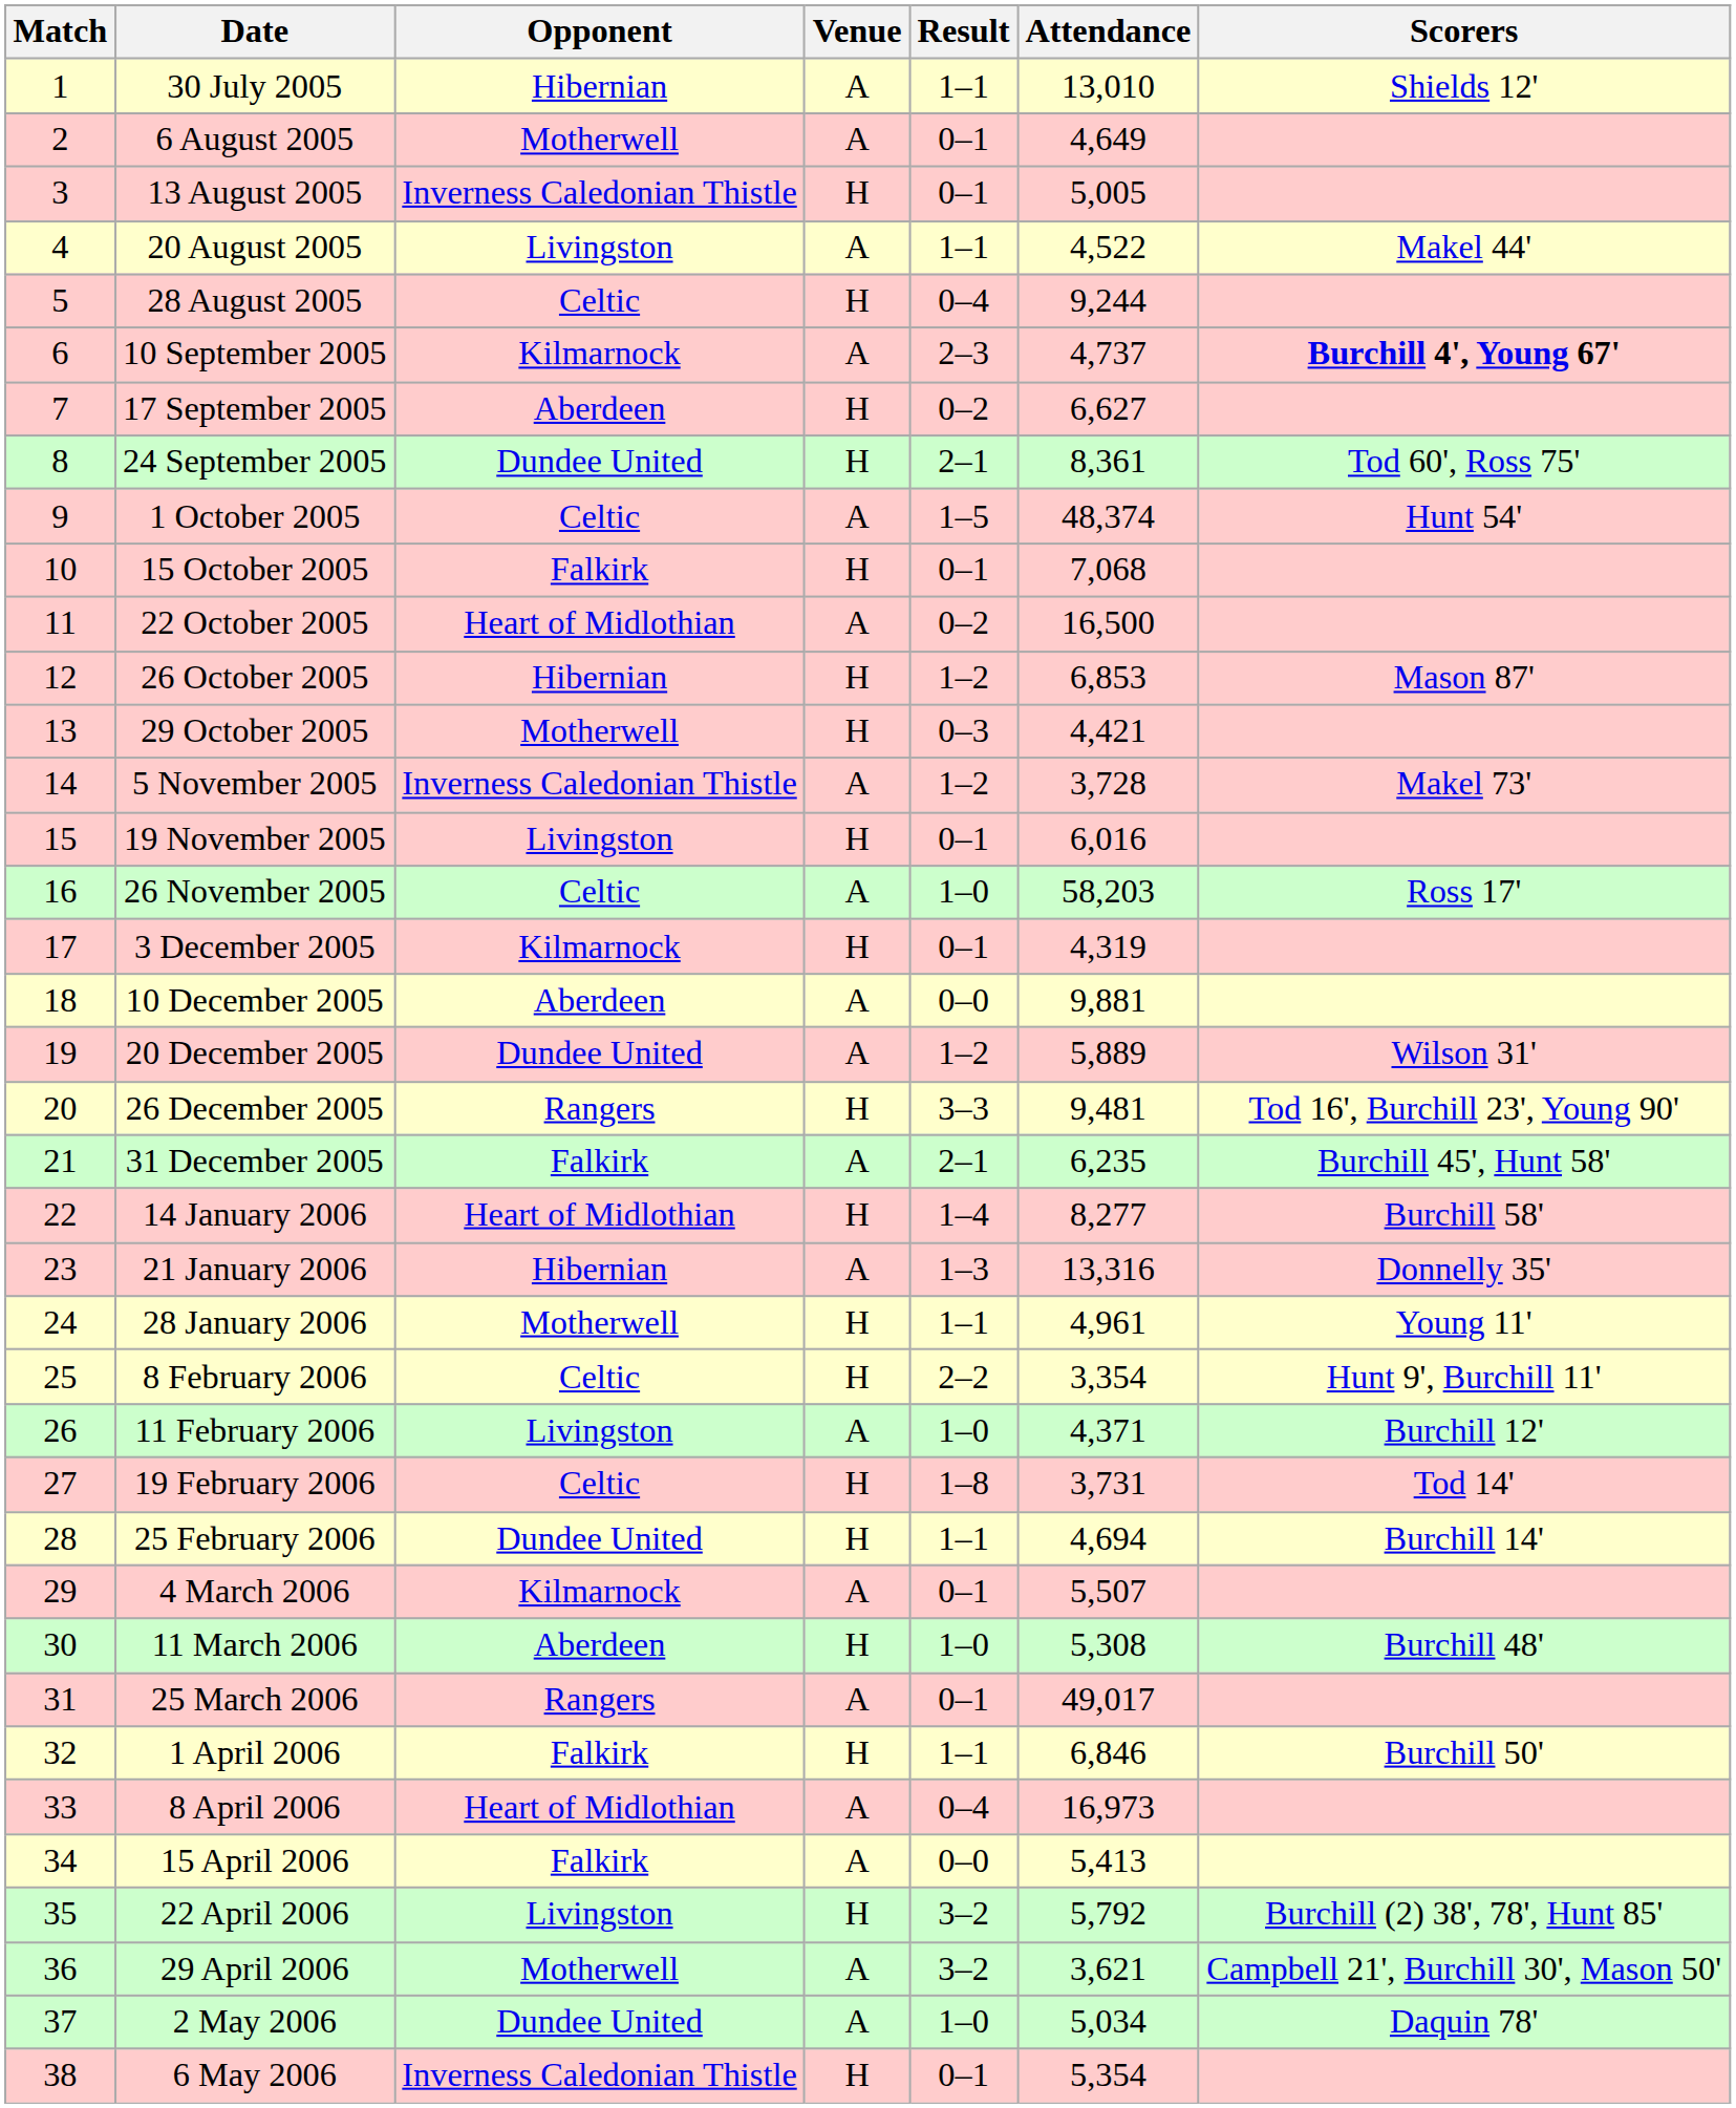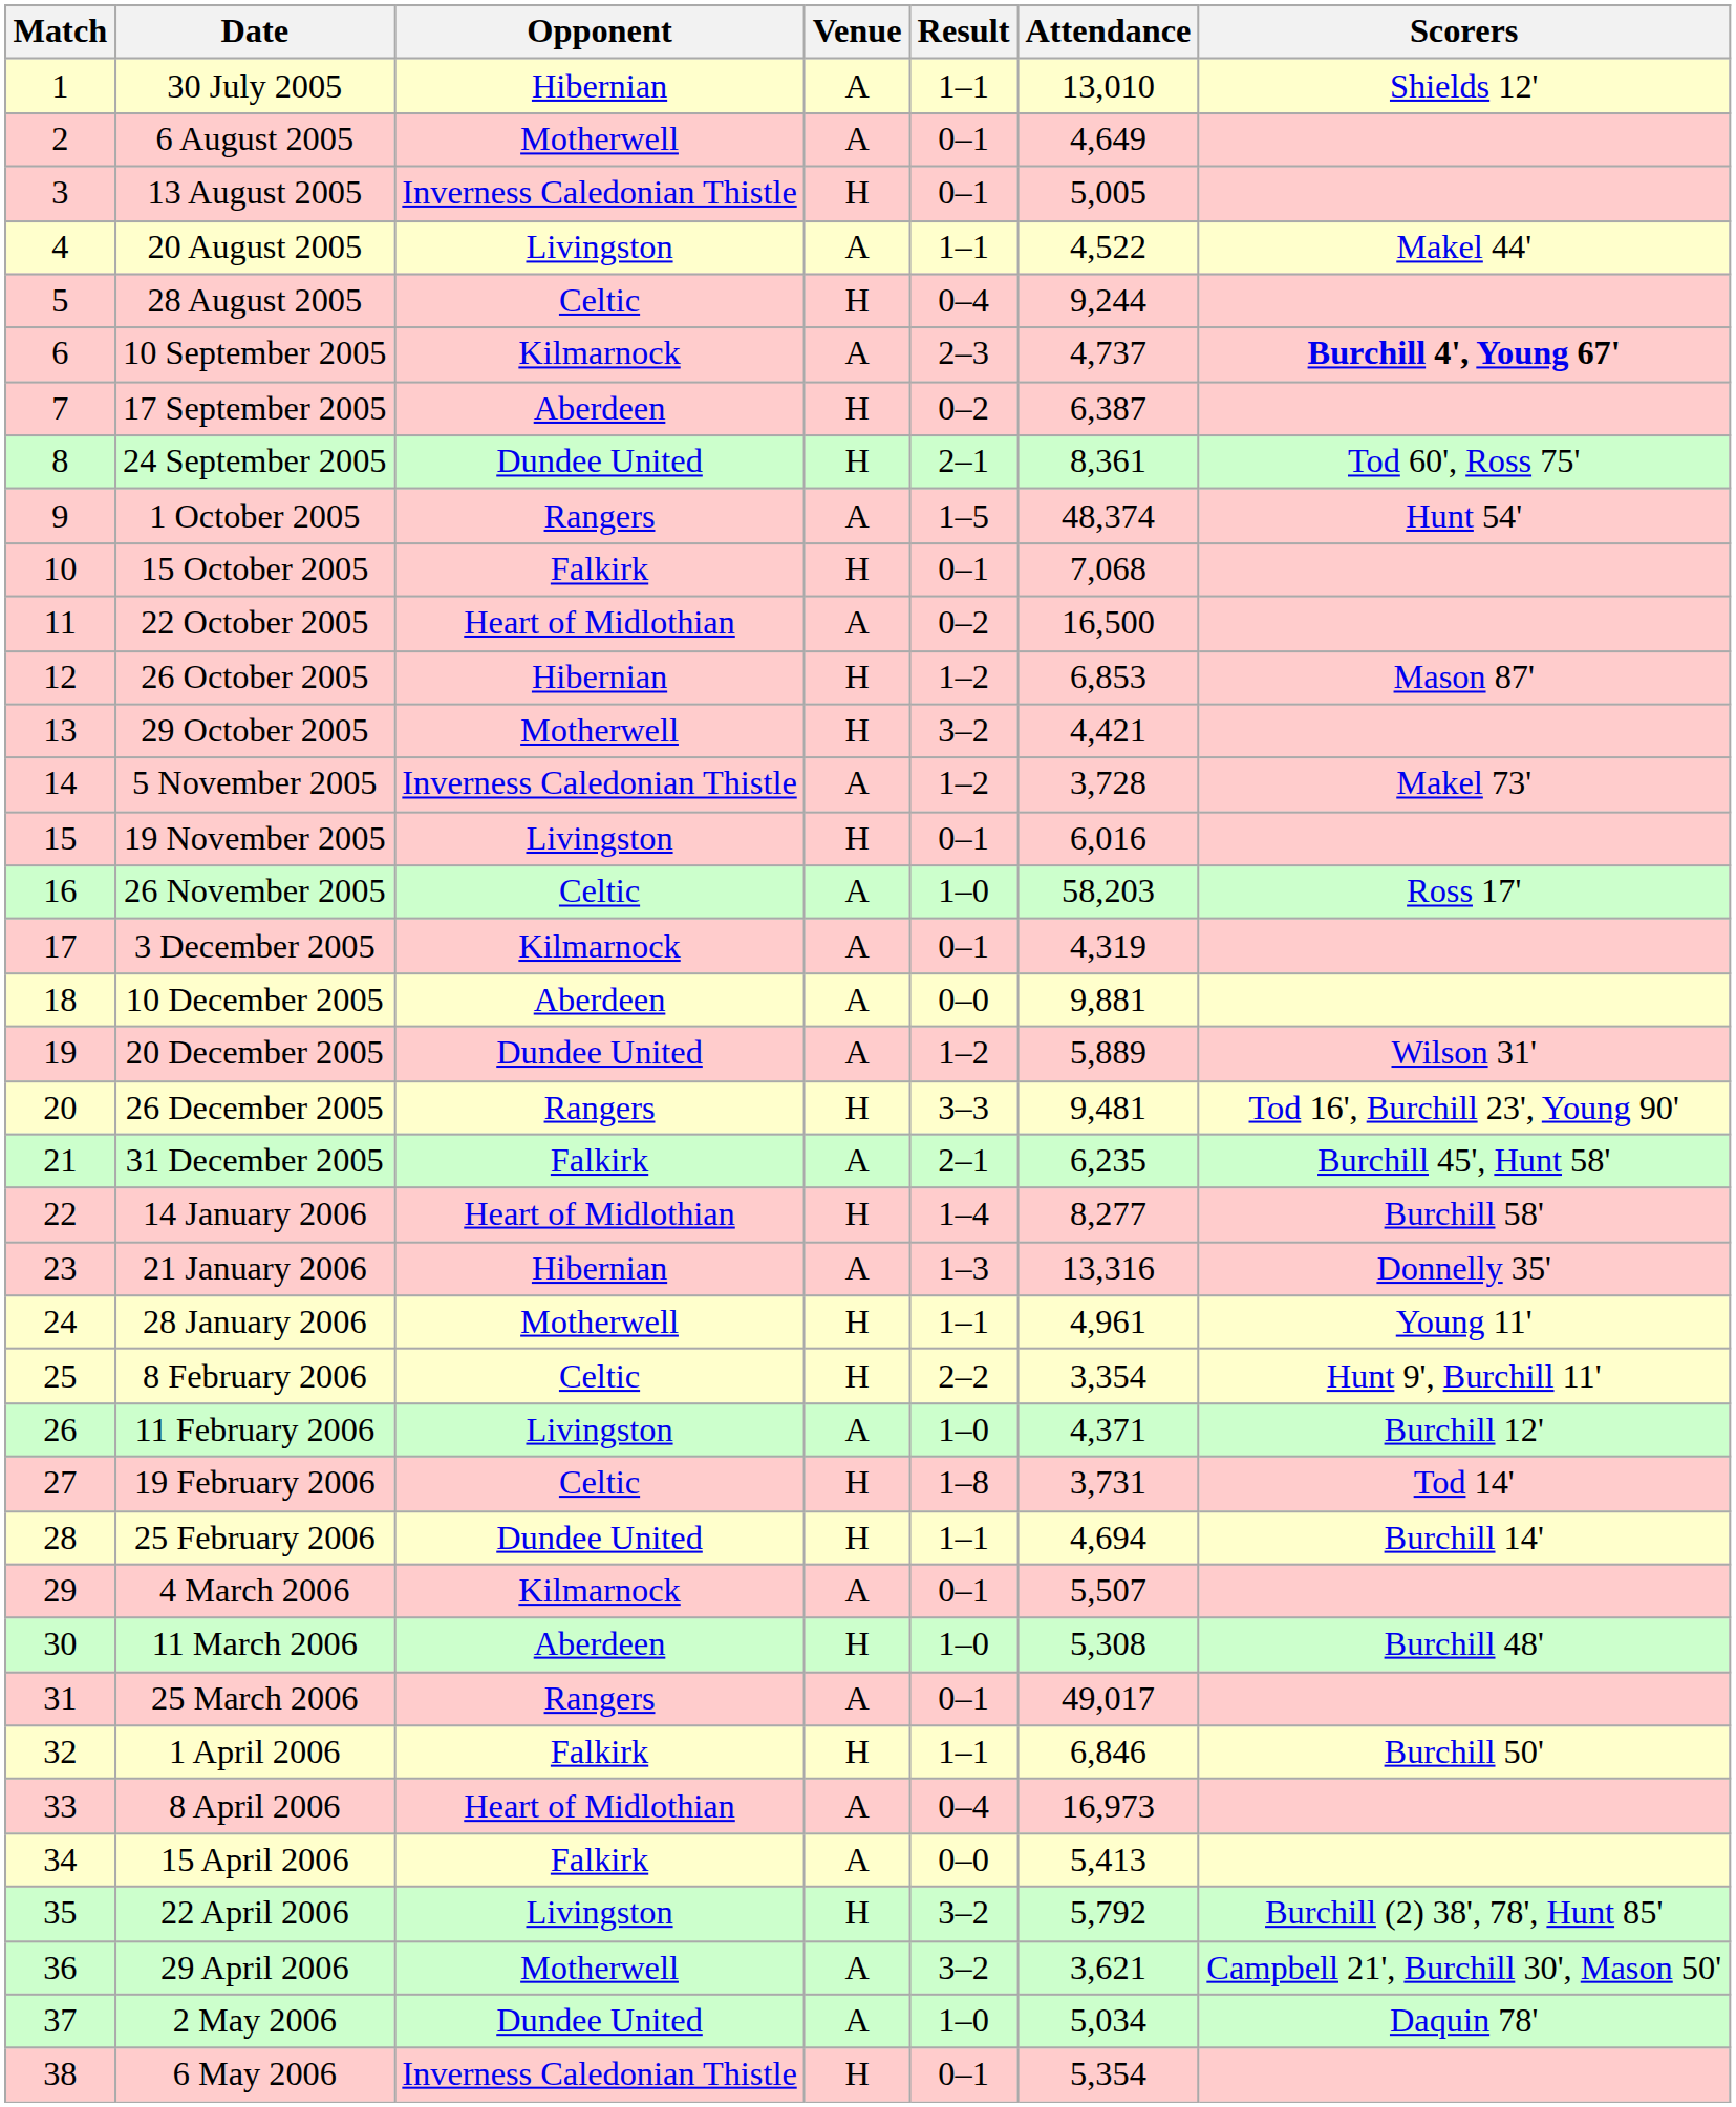17 September 2005 | Attendance: 6,627 -> 6,387
1 October 2005 | Opponent: Celtic -> Rangers
29 October 2005 | Result: 0–3 -> 3–2
3 December 2005 | Venue: H -> A
